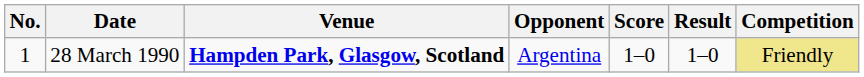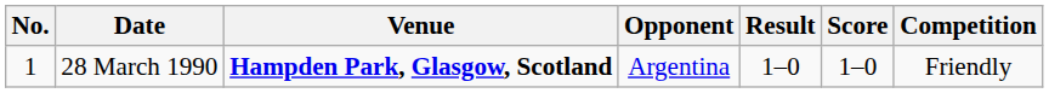columns swapped: Score <-> Result
28 March 1990 | Competition: khaki background -> no background
